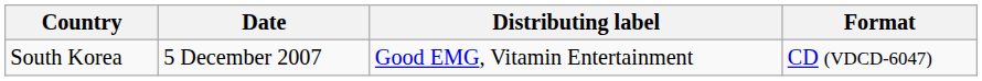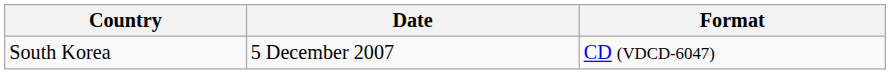- column: Distributing label | Good EMG, Vitamin Entertainment
